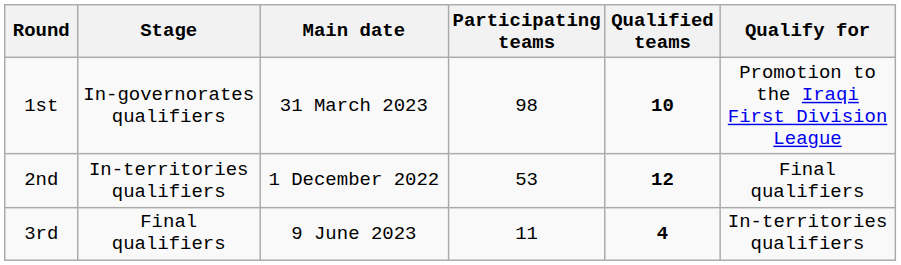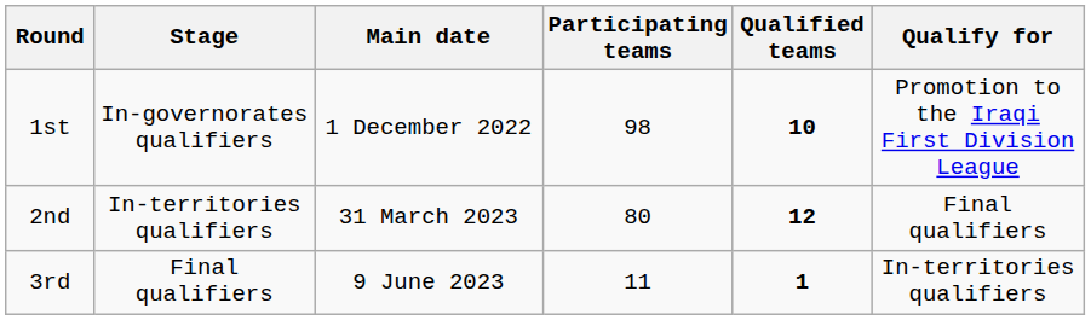1st | Main date: 31 March 2023 -> 1 December 2022
2nd | Main date: 1 December 2022 -> 31 March 2023
2nd | Participating teams: 53 -> 80
3rd | Qualified teams: 4 -> 1
